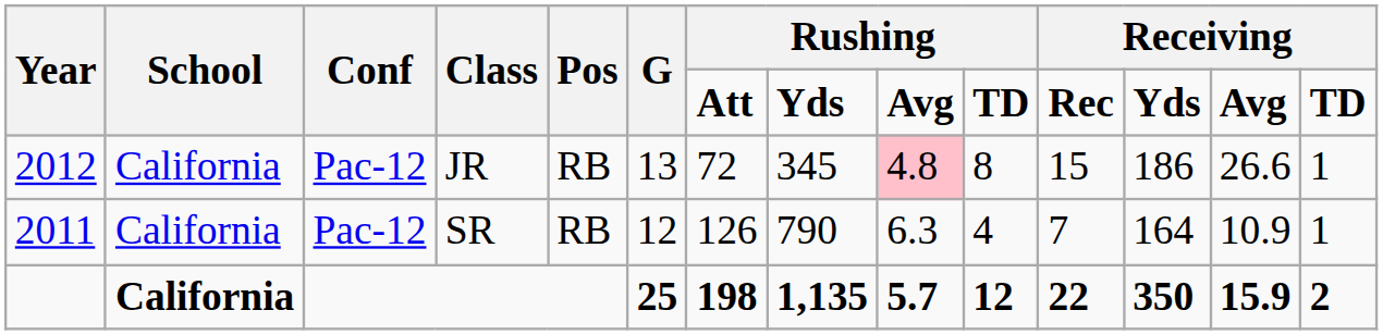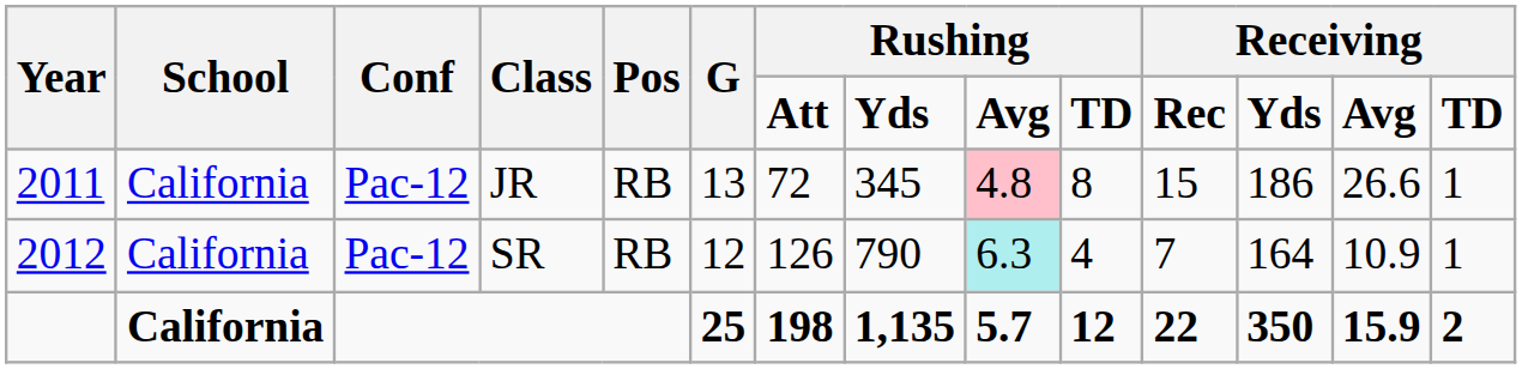JR | Year: 2012 -> 2011
SR | Year: 2011 -> 2012
SR | column 9: no background -> paleturquoise background
